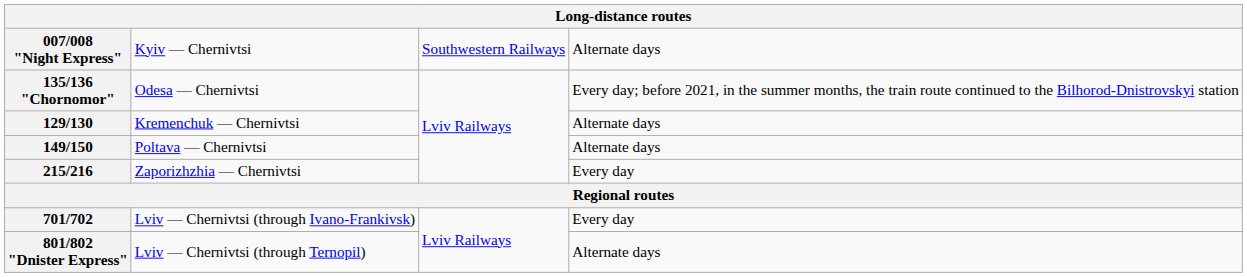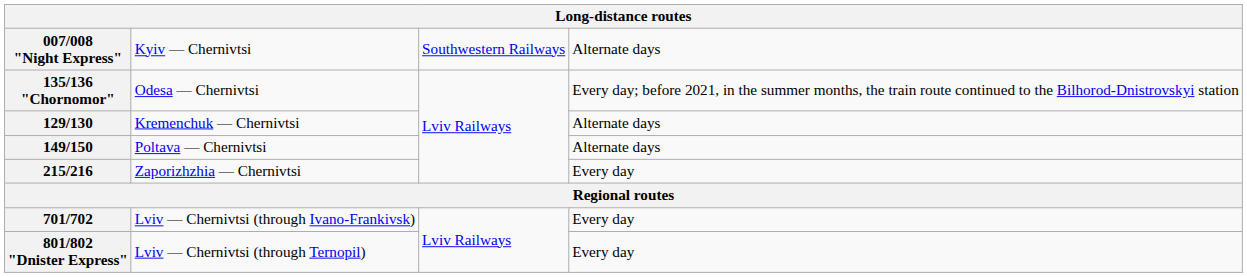801/802 "Dnister Express" | column 4: Alternate days -> Every day
